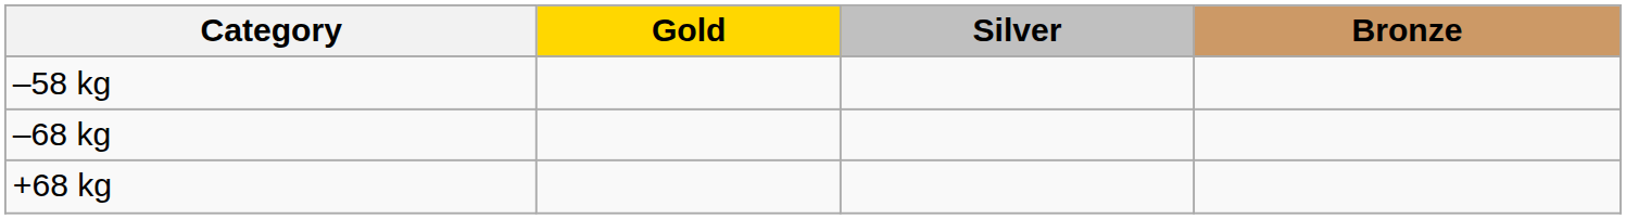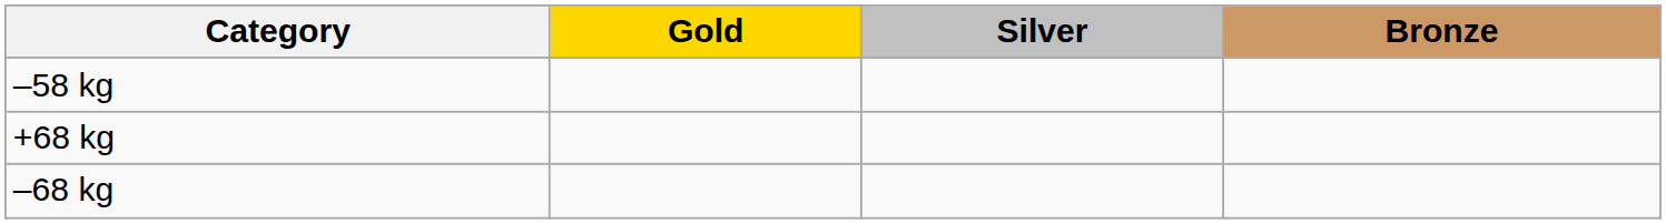rows swapped: –68 kg <-> +68 kg
